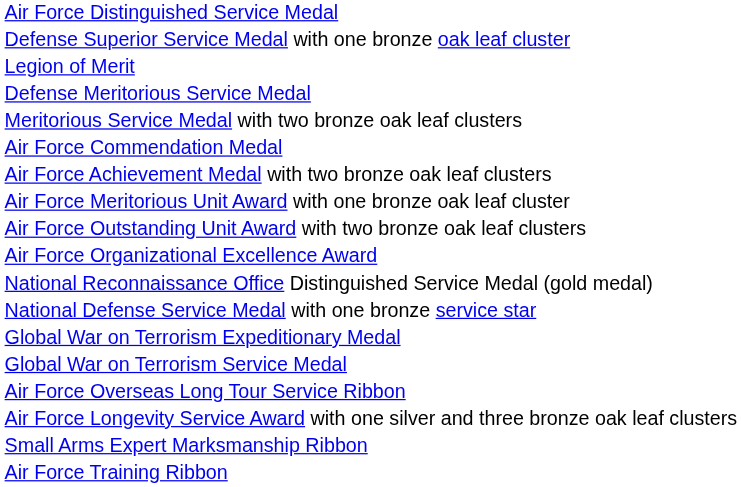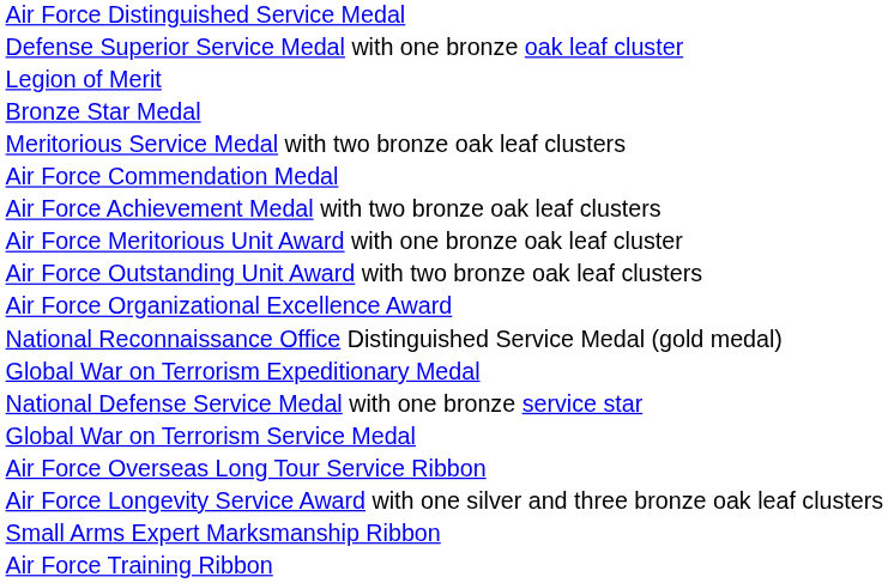+ row: Bronze Star Medal
- row: Defense Meritorious Service Medal
rows swapped: National Defense Service Medal with one bronze service star <-> Global War on Terrorism Expeditionary Medal
